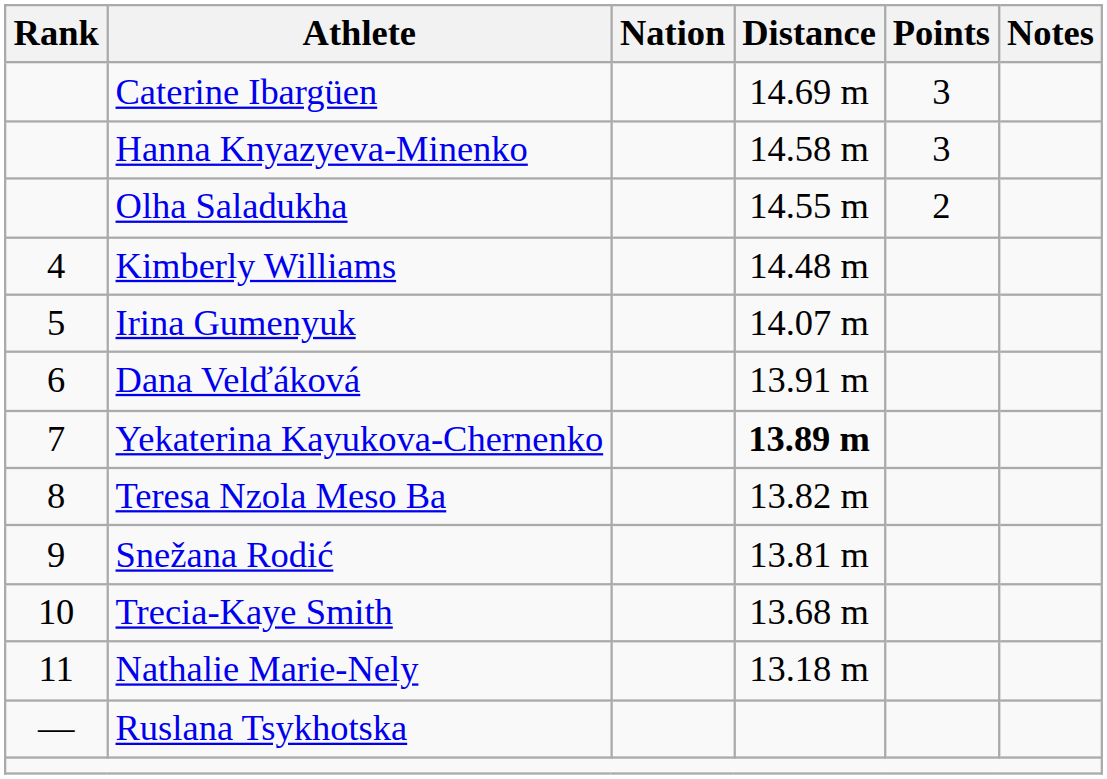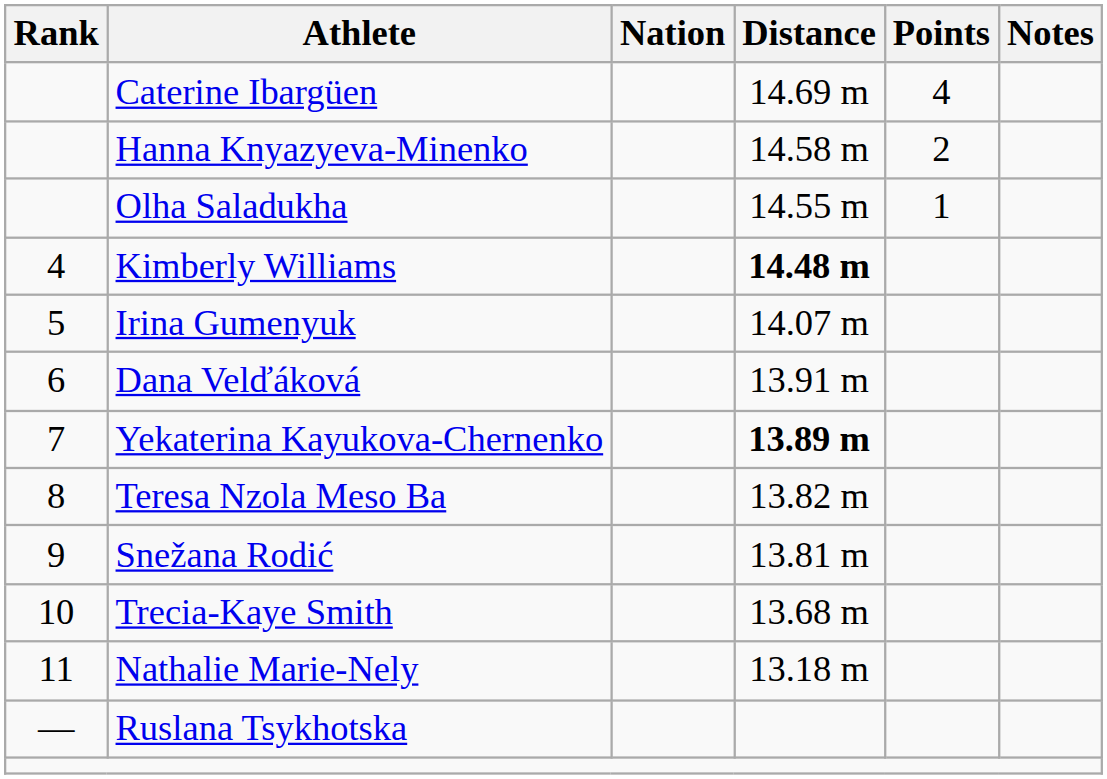Caterine Ibargüen | Points: 3 -> 4
Hanna Knyazyeva-Minenko | Points: 3 -> 2
Olha Saladukha | Points: 2 -> 1
Kimberly Williams | Distance: normal -> bold
